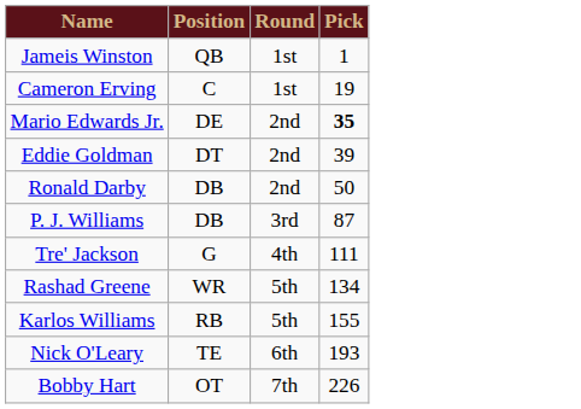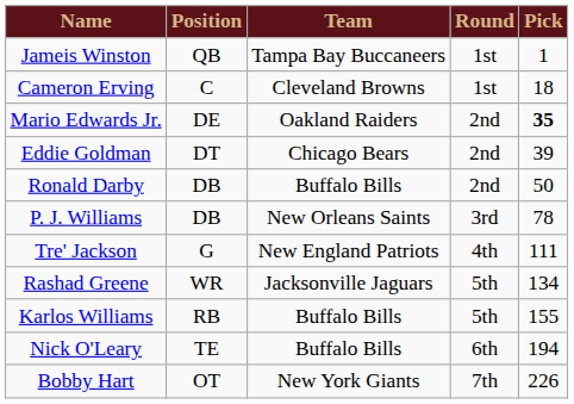+ column: Team | Tampa Bay Buccaneers | Cleveland Browns | Oakland Raiders | Chicago Bears | Buffalo Bills | New Orleans Saints | New England Patriots | Jacksonville Jaguars | Buffalo Bills | Buffalo Bills | New York Giants
Cameron Erving | Pick: 19 -> 18
P. J. Williams | Pick: 87 -> 78
Nick O'Leary | Pick: 193 -> 194
